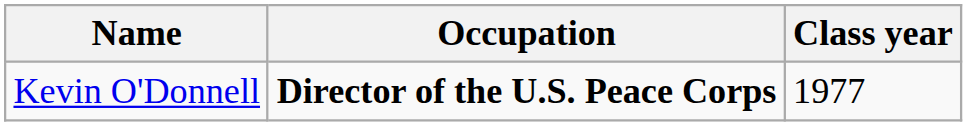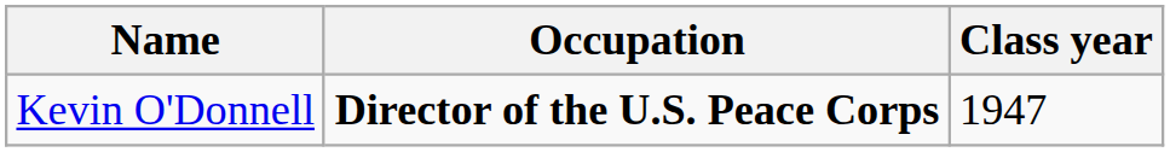Kevin O'Donnell | Class year: 1977 -> 1947
